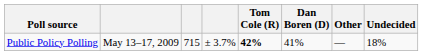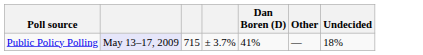- column: Tom Cole (R) | 42%
Public Policy Polling | column 2: no background -> lavender background
